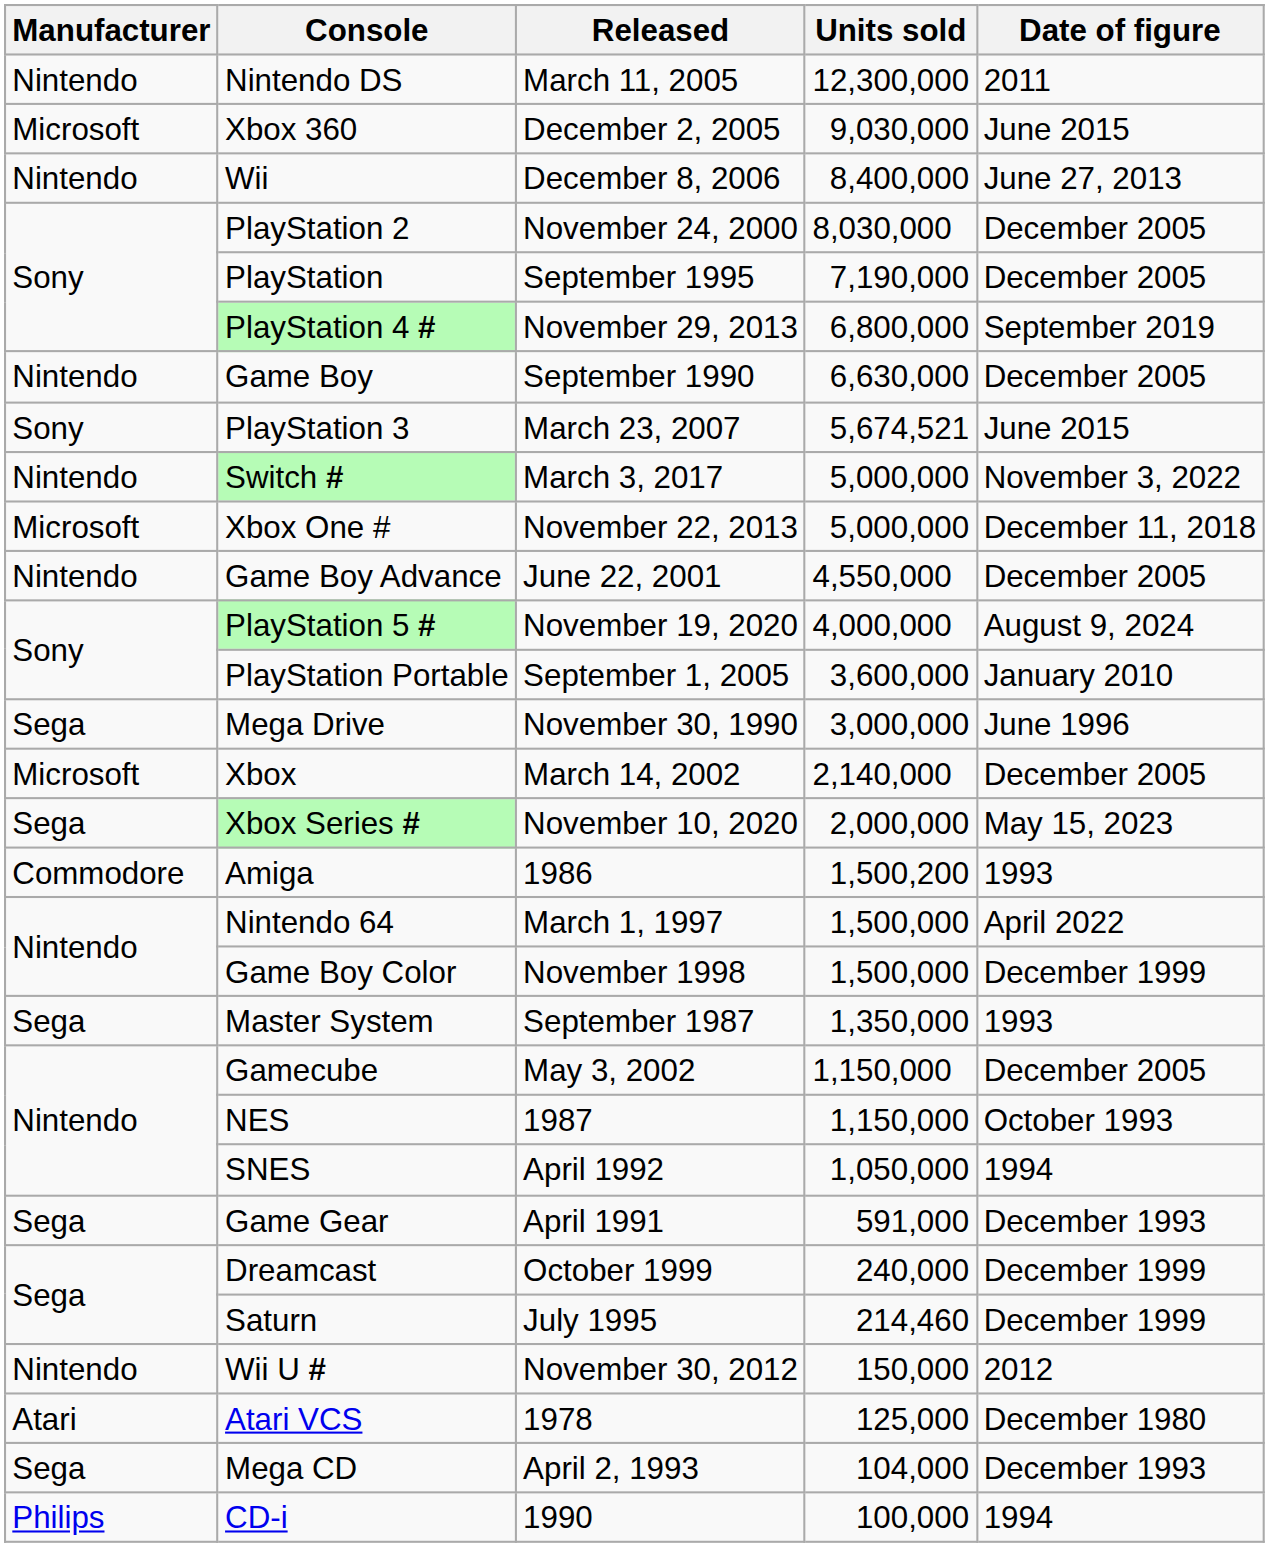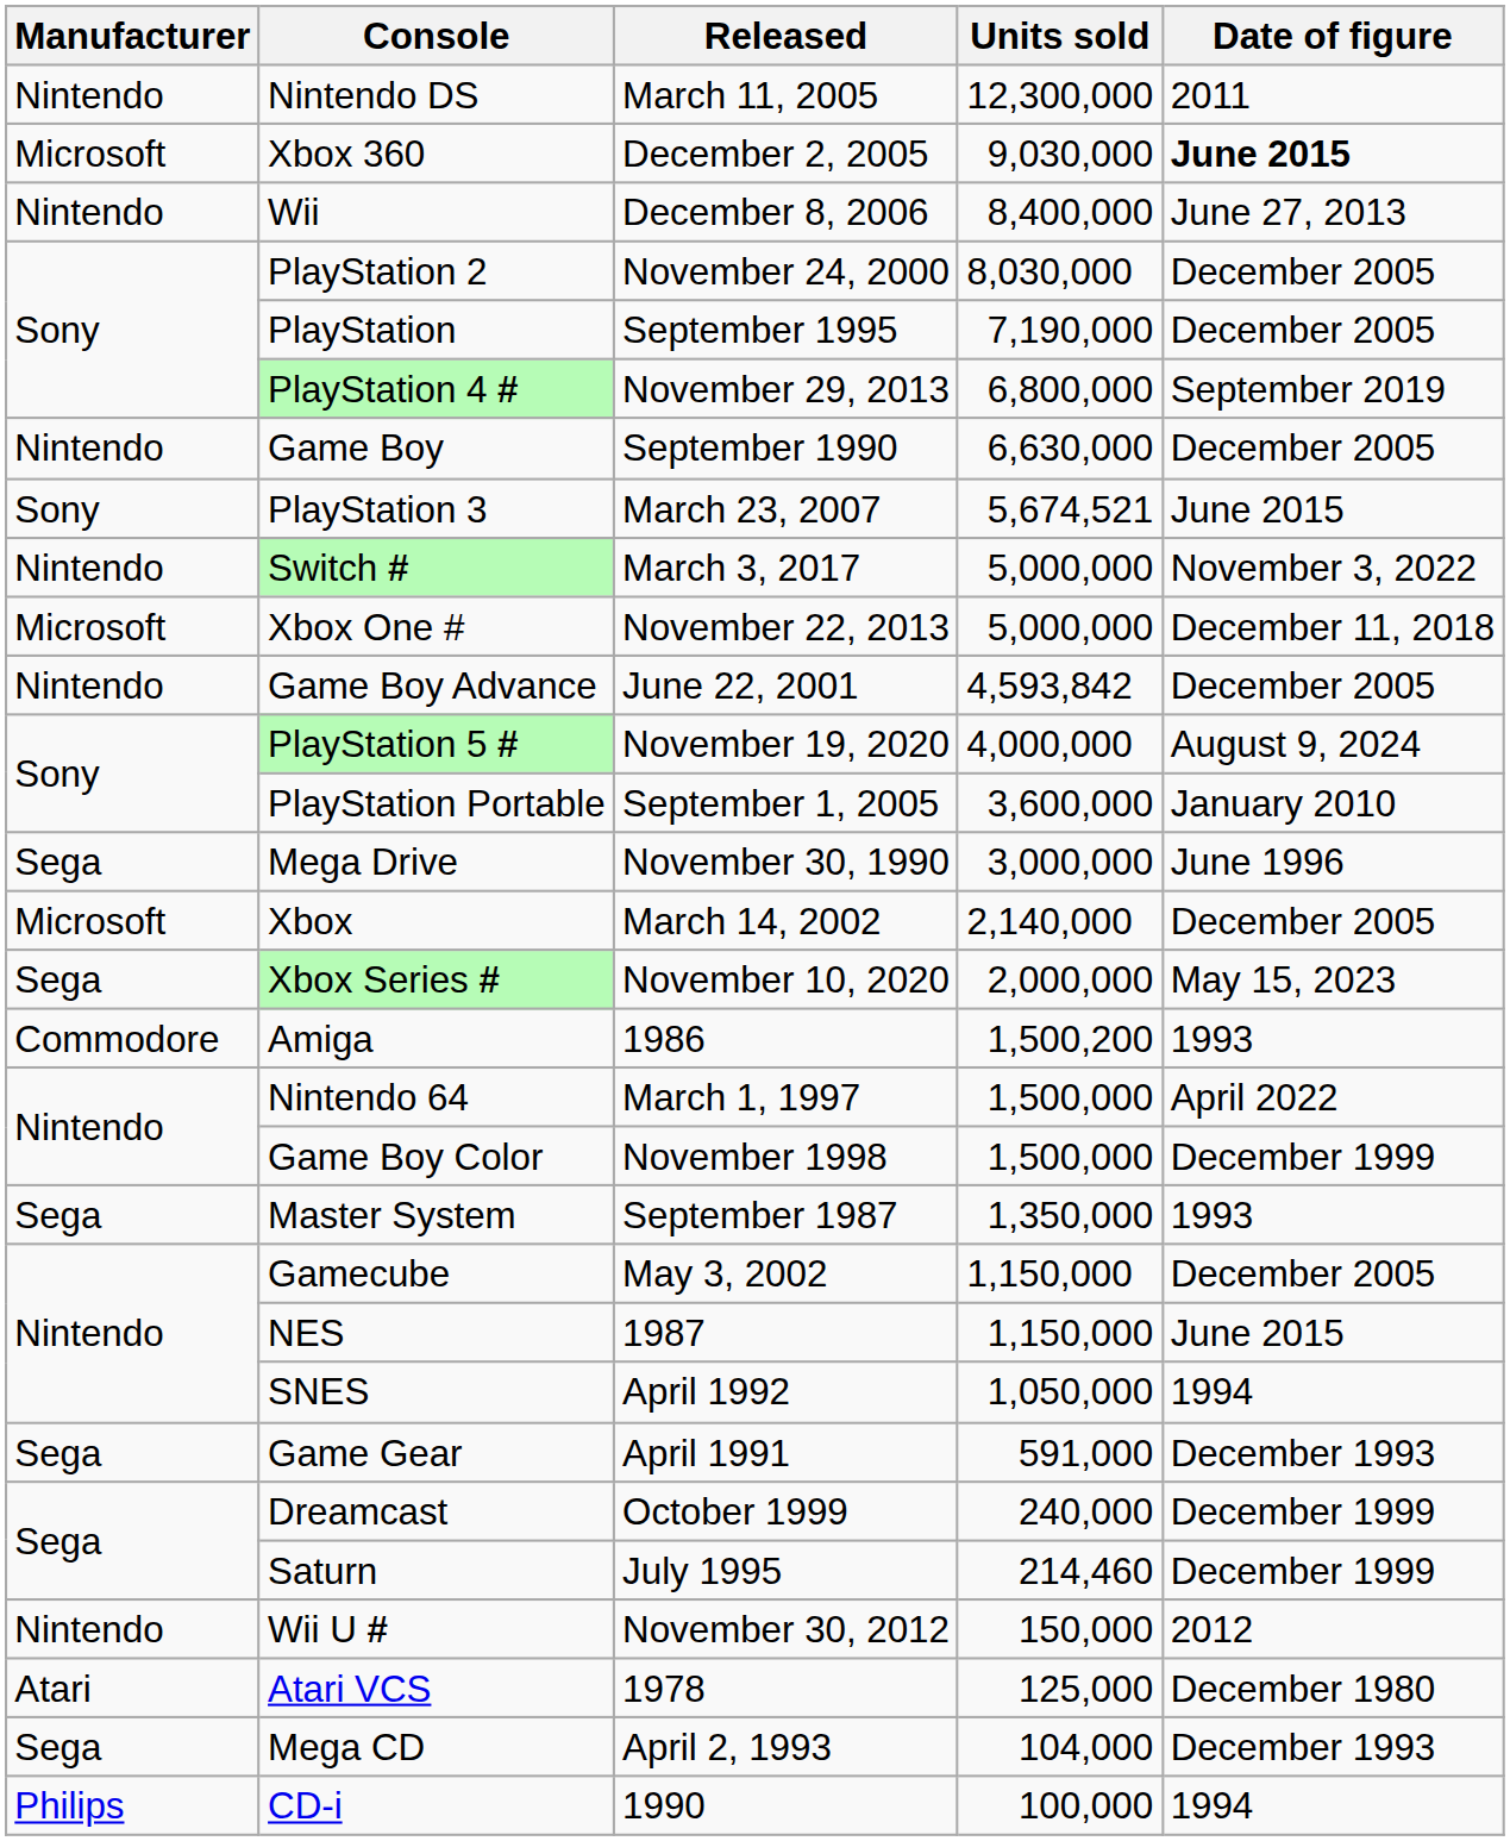Xbox 360 | Date of figure: normal -> bold
Game Boy Advance | Units sold: 4,550,000 -> 4,593,842
NES | Date of figure: October 1993 -> June 2015
